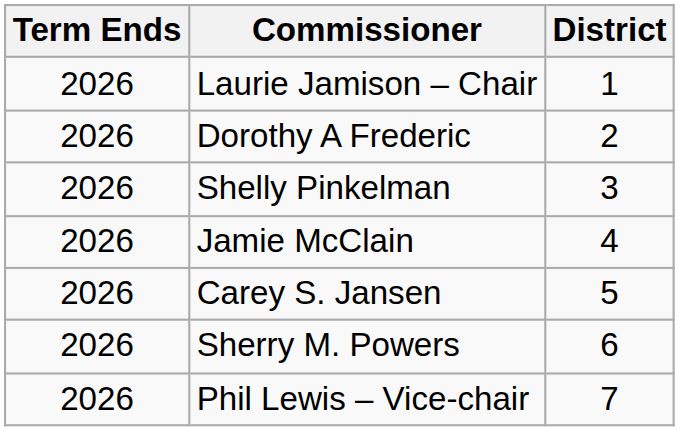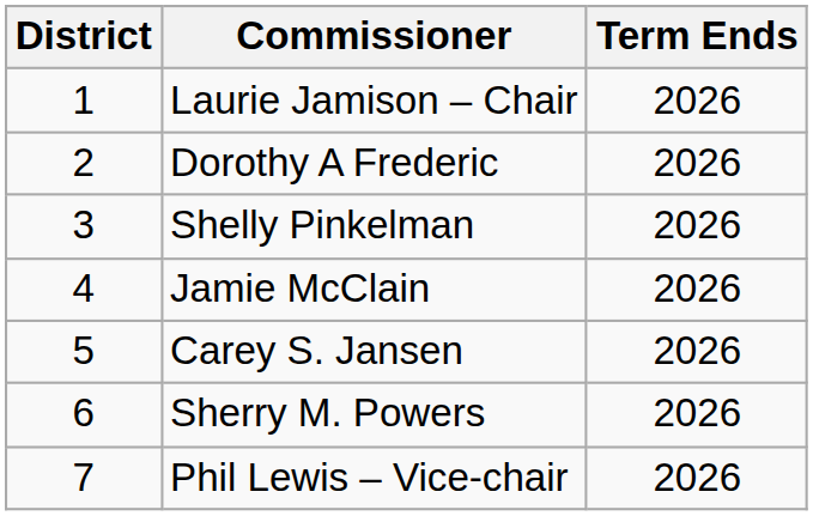columns swapped: District <-> Term Ends
